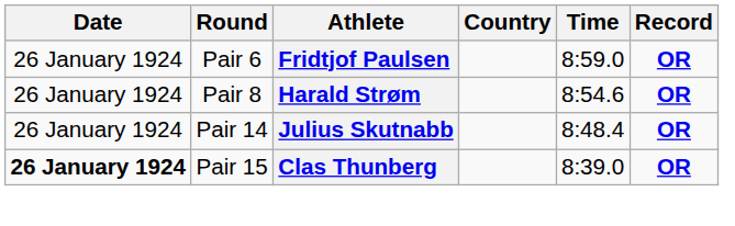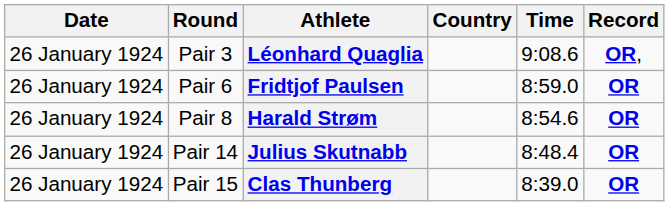+ row: 26 January 1924 | Pair 3 | Léonhard Quaglia | 9:08.6 | OR,
Clas Thunberg | Date: bold -> normal
